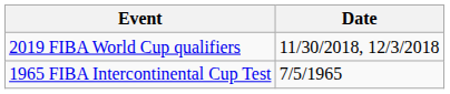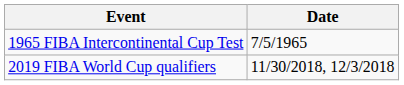rows swapped: 1965 FIBA Intercontinental Cup Test <-> 2019 FIBA World Cup qualifiers
